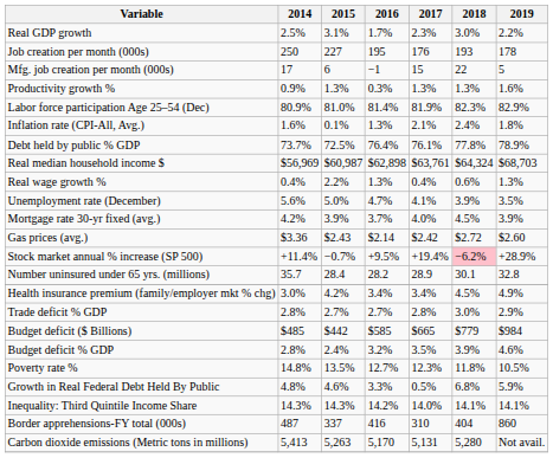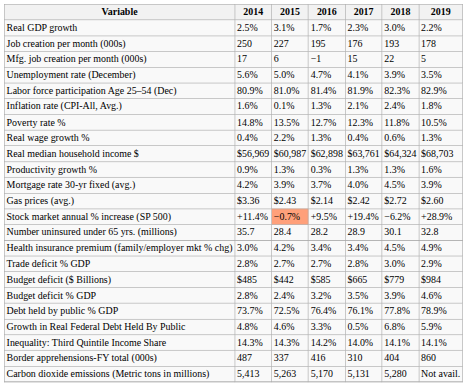rows swapped: Unemployment rate (December) <-> Productivity growth %
rows swapped: Poverty rate % <-> Debt held by public % GDP
rows swapped: Real median household income $ <-> Real wage growth %
Stock market annual % increase (SP 500) | 2015: no background -> lightsalmon background
Stock market annual % increase (SP 500) | 2018: pink background -> no background
